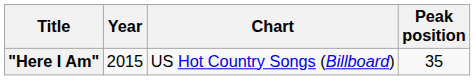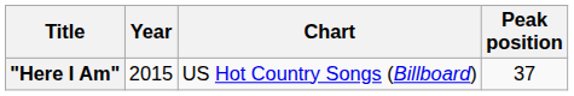"Here I Am" | Peak position: 35 -> 37
